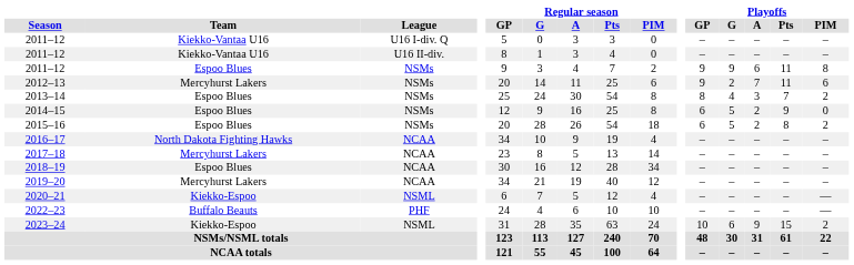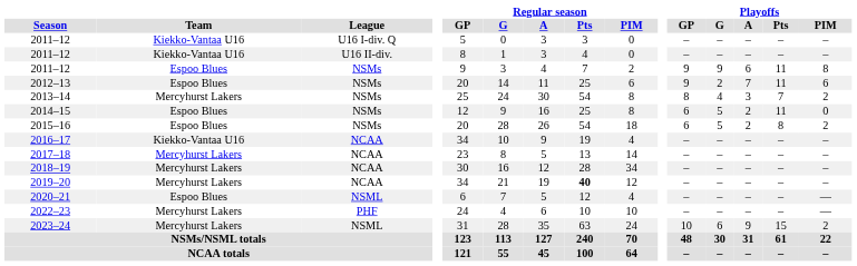2012–13 | Team: Mercyhurst Lakers -> Espoo Blues
2013–14 | Team: Espoo Blues -> Mercyhurst Lakers
2014–15 | Playoffs / Pts: 9 -> 11
2016–17 | Team: North Dakota Fighting Hawks -> Kiekko-Vantaa U16
2018–19 | Team: Espoo Blues -> Mercyhurst Lakers
2019–20 | Regular season / Pts: normal -> bold
2020–21 | Team: Kiekko-Espoo -> Espoo Blues
2022–23 | Team: Buffalo Beauts -> Mercyhurst Lakers
2023–24 | Team: Kiekko-Espoo -> Mercyhurst Lakers
